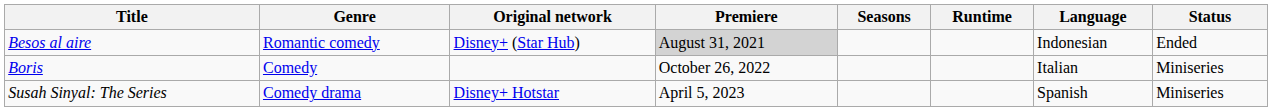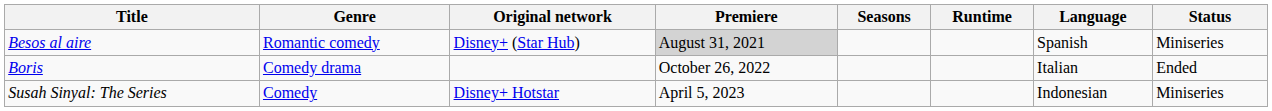Besos al aire | Language: Indonesian -> Spanish
Besos al aire | Status: Ended -> Miniseries
Boris | Genre: Comedy -> Comedy drama
Boris | Status: Miniseries -> Ended
Susah Sinyal: The Series | Genre: Comedy drama -> Comedy
Susah Sinyal: The Series | Language: Spanish -> Indonesian
